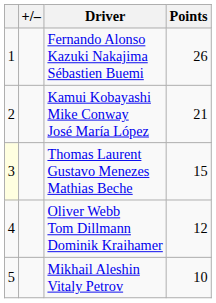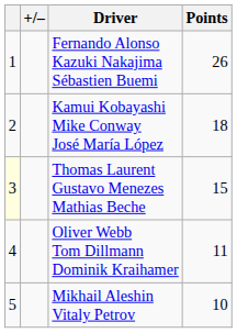Kamui Kobayashi Mike Conway José María López | Points: 21 -> 18
Oliver Webb Tom Dillmann Dominik Kraihamer | Points: 12 -> 11
